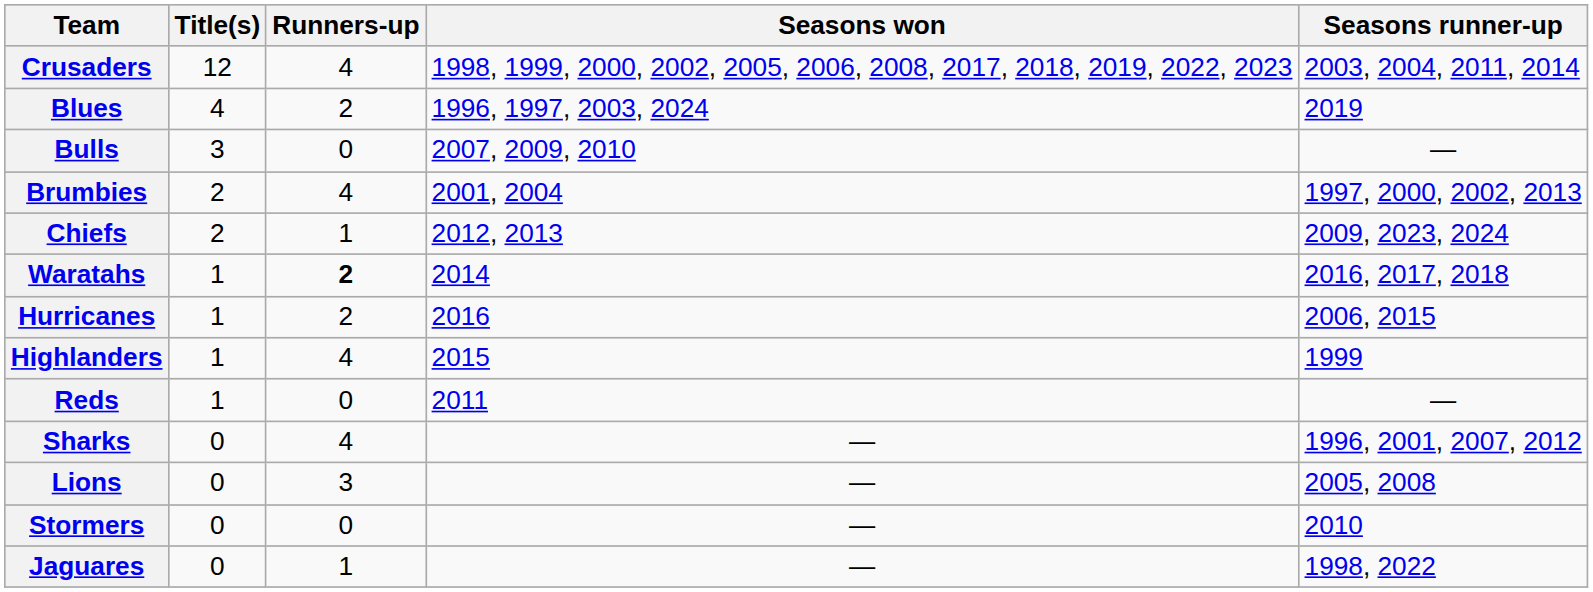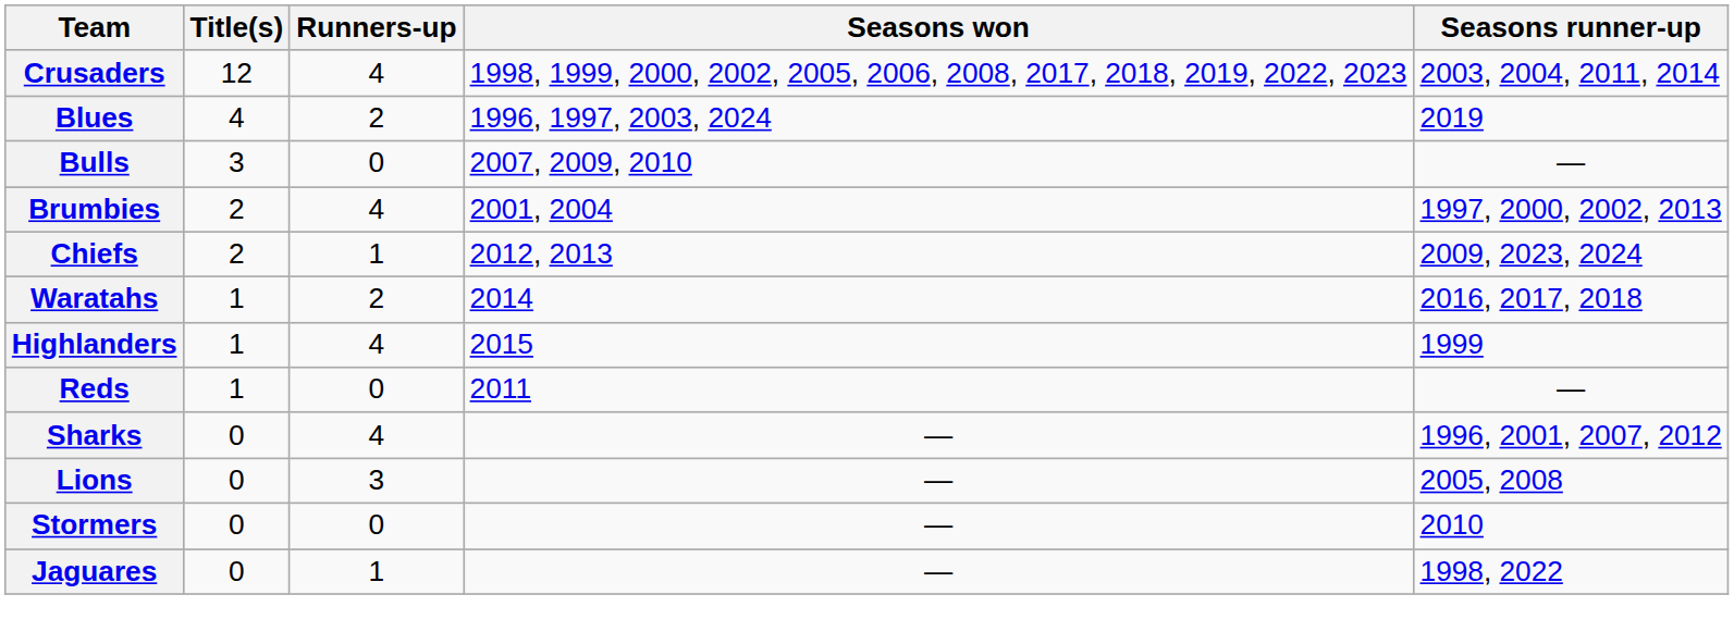Waratahs | Runners-up: bold -> normal
- row: Hurricanes | 1 | 2 | 2016 | 2006, 2015
